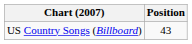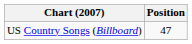US Country Songs (Billboard) | Position: 43 -> 47
